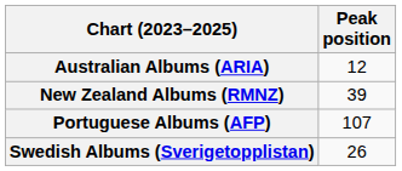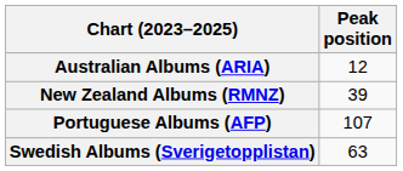Swedish Albums (Sverigetopplistan) | Peak position: 26 -> 63
